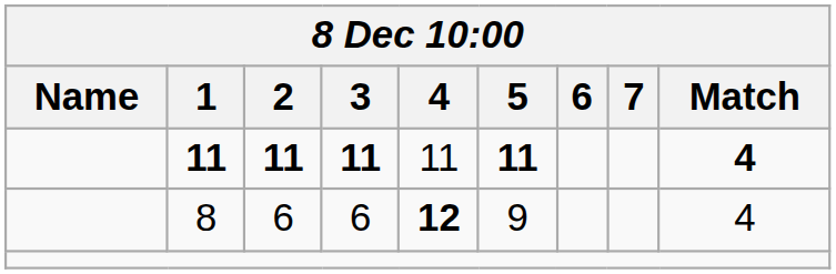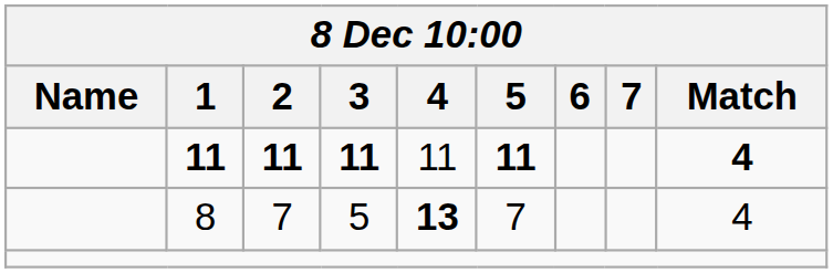8 | 2: 6 -> 7
8 | 3: 6 -> 5
8 | 4: 12 -> 13
8 | 5: 9 -> 7
